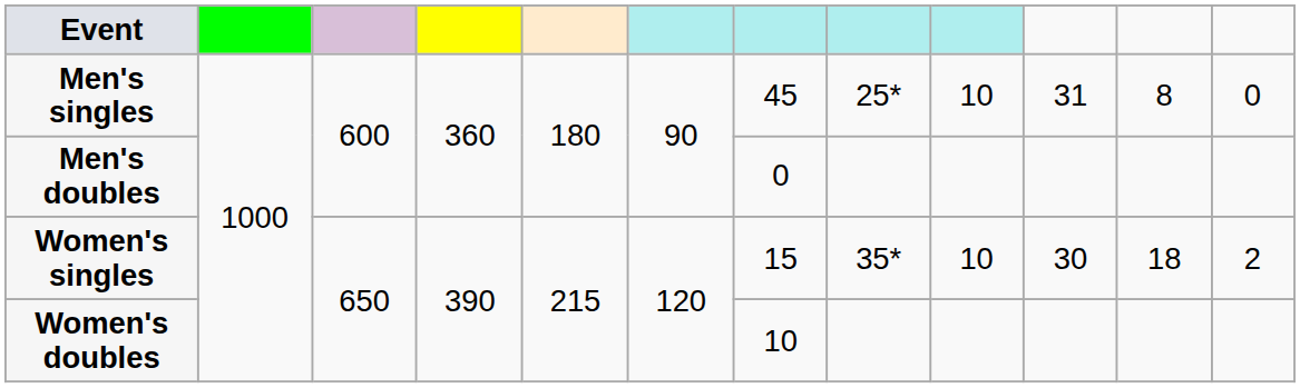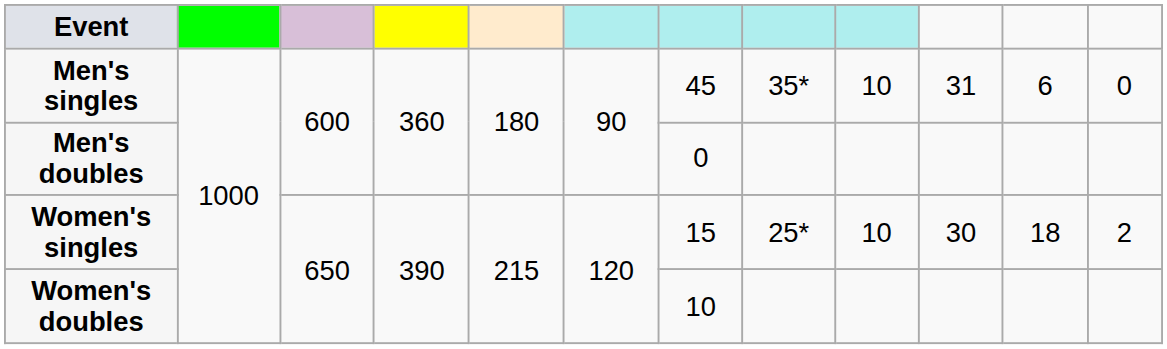Men's singles | column 8: 25* -> 35*
Men's singles | column 11: 8 -> 6
Women's singles | column 8: 35* -> 25*
